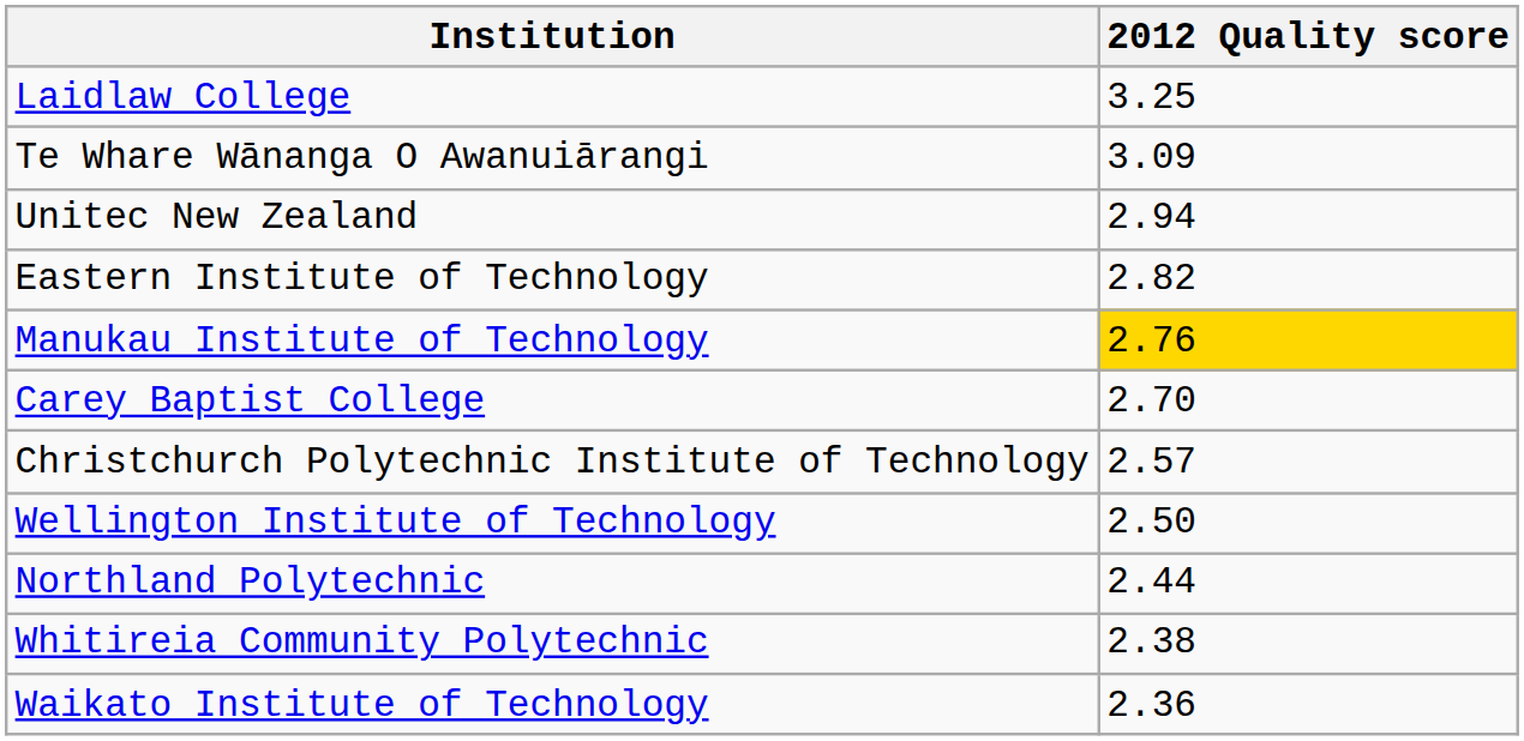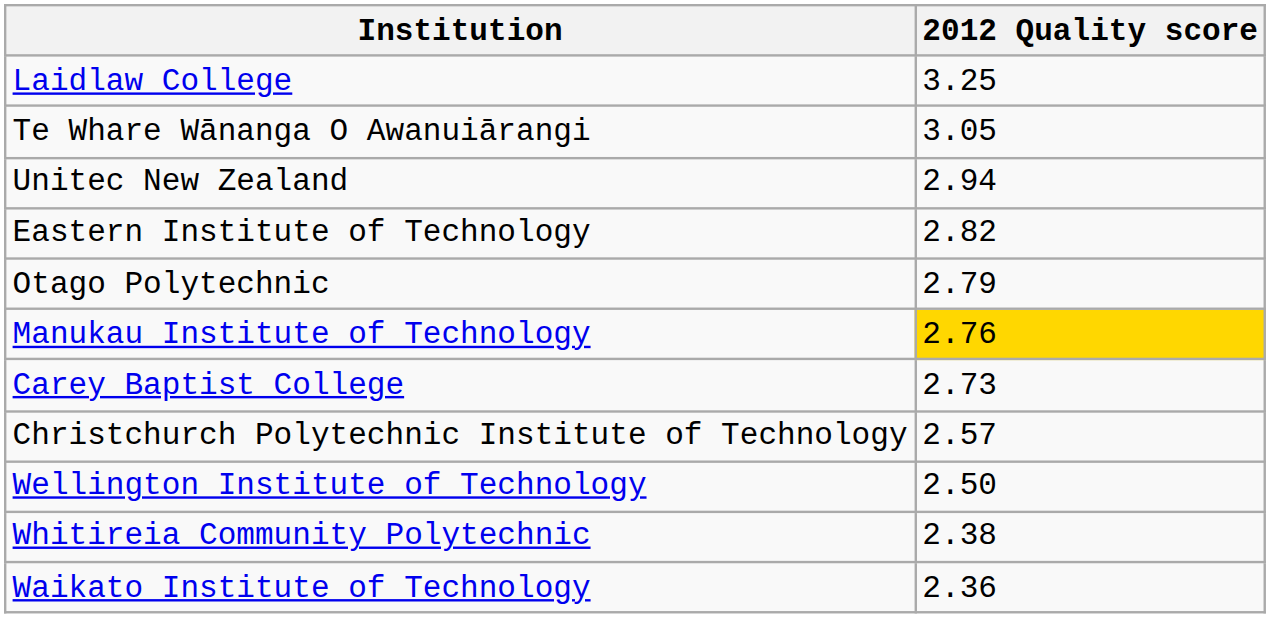Te Whare Wānanga O Awanuiārangi | 2012 Quality score: 3.09 -> 3.05
+ row: Otago Polytechnic | 2.79
Carey Baptist College | 2012 Quality score: 2.70 -> 2.73
- row: Northland Polytechnic | 2.44
